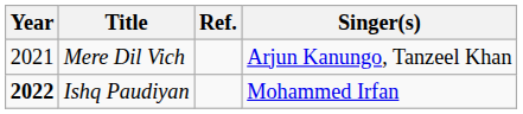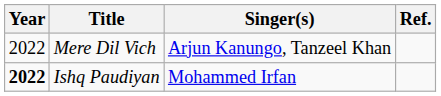columns swapped: Singer(s) <-> Ref.
Mere Dil Vich | Year: 2021 -> 2022
